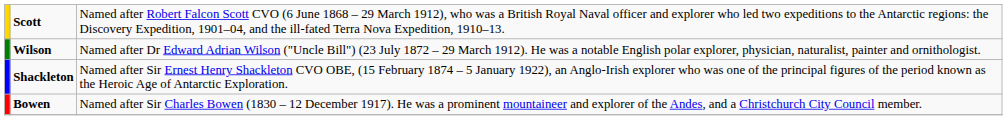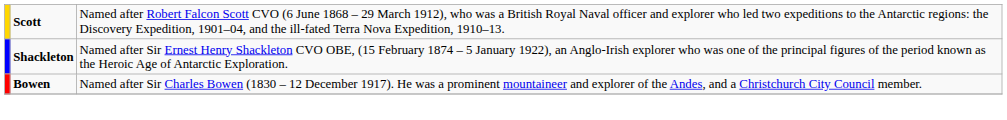- row: Wilson | Named after Dr Edward Adrian Wilson ("Uncle Bill") (23 July 1872 – 29 March 1912). He was a notable English polar explorer, physician, naturalist, painter and ornithologist.
